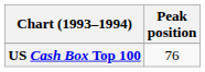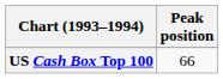US Cash Box Top 100 | Peak position: 76 -> 66
